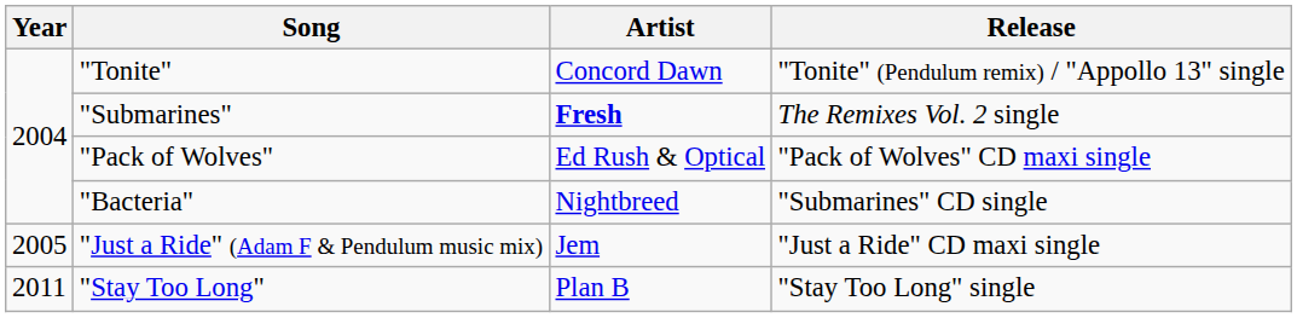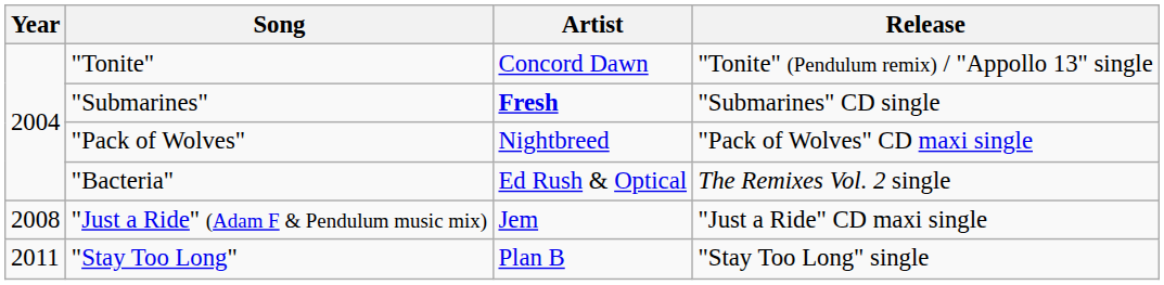"Submarines" | Release: The Remixes Vol. 2 single -> "Submarines" CD single
"Pack of Wolves" | Artist: Ed Rush & Optical -> Nightbreed
"Bacteria" | Artist: Nightbreed -> Ed Rush & Optical
"Bacteria" | Release: "Submarines" CD single -> The Remixes Vol. 2 single
"Just a Ride" (Adam F & Pendulum music mix) | Year: 2005 -> 2008
